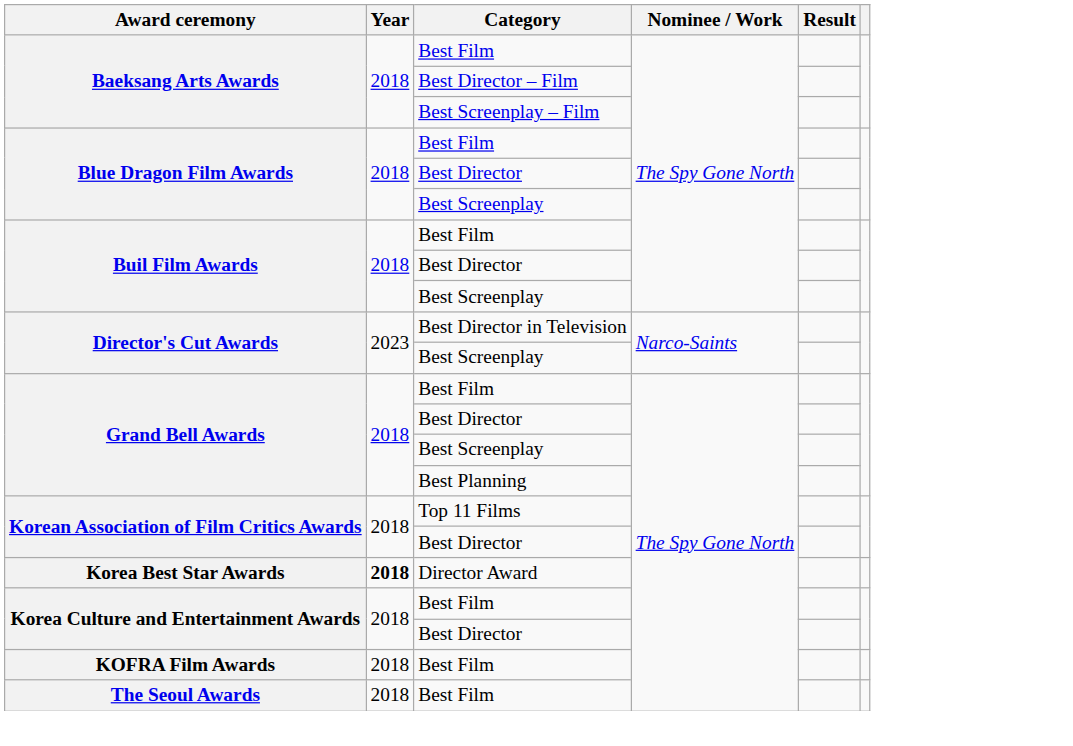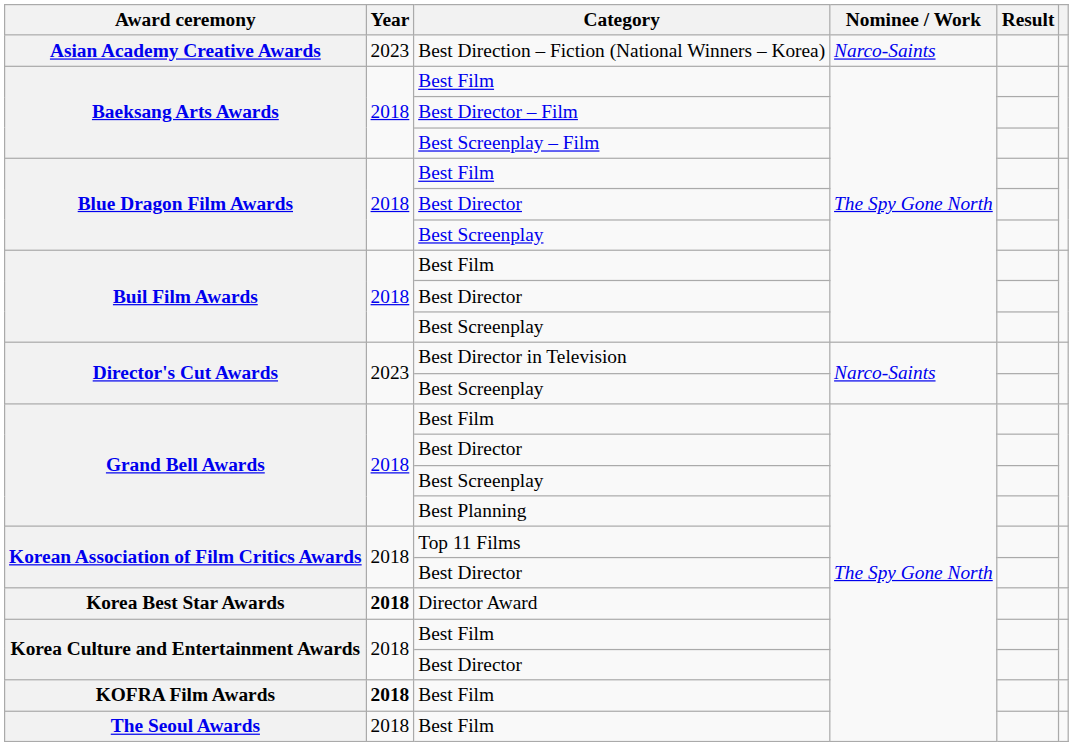+ row: Asian Academy Creative Awards | 2023 | Best Direction – Fiction (National Winners – Korea) | Narco-Saints
KOFRA Film Awards | Year: normal -> bold
